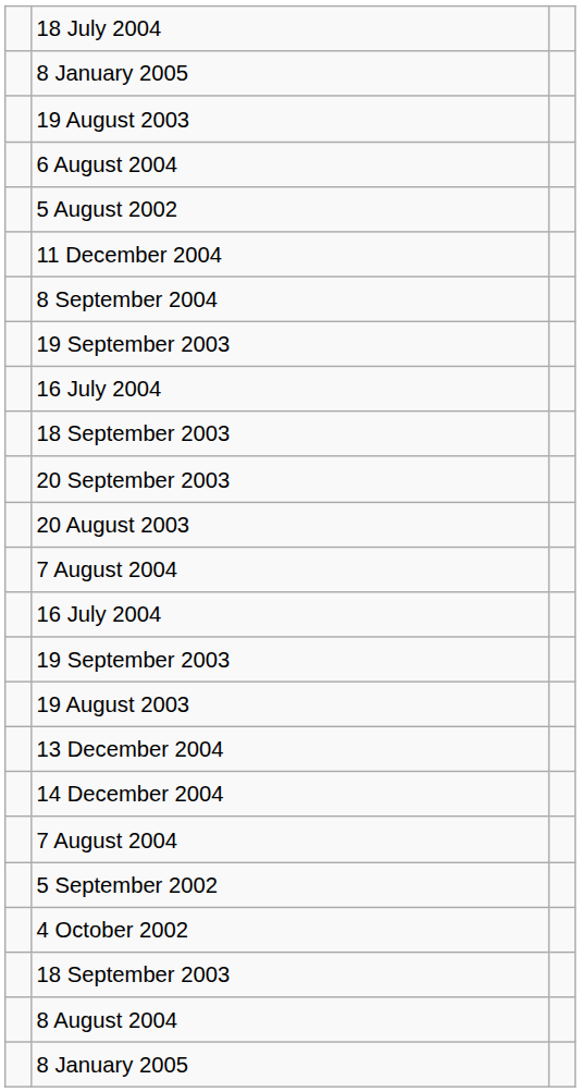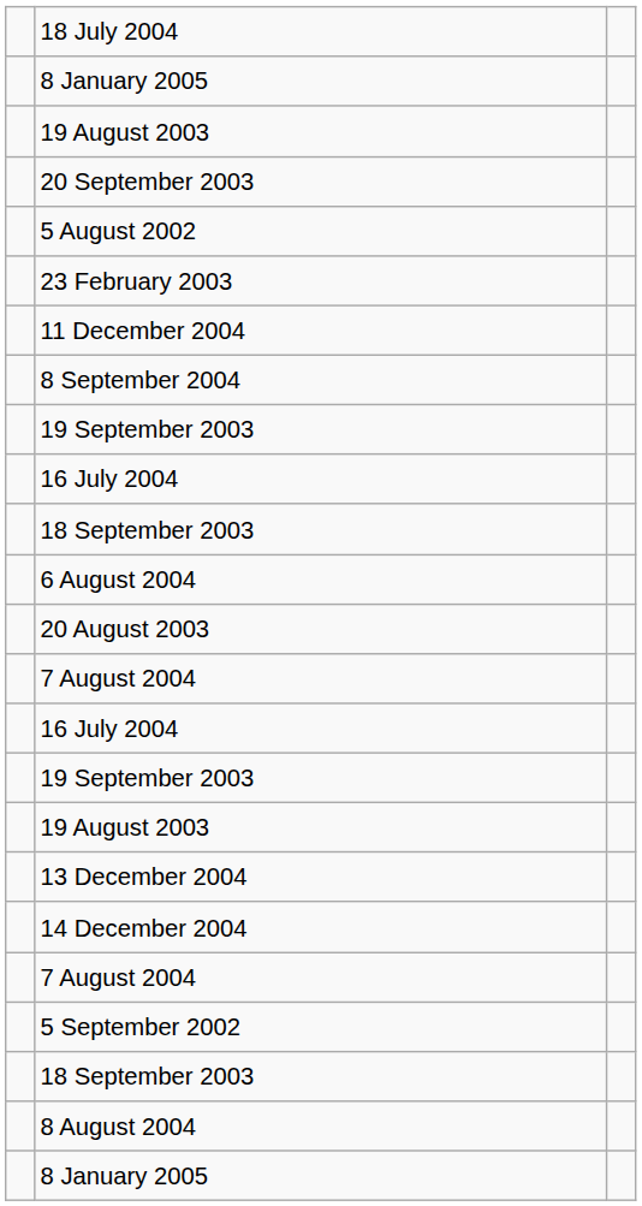rows swapped: 6 August 2004 <-> 20 September 2003
+ row: 23 February 2003
- row: 4 October 2002
